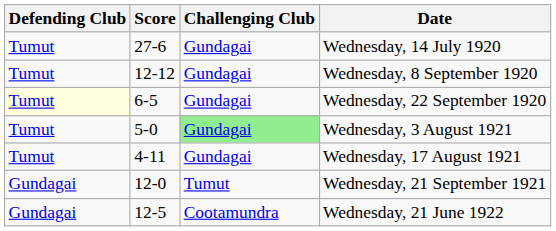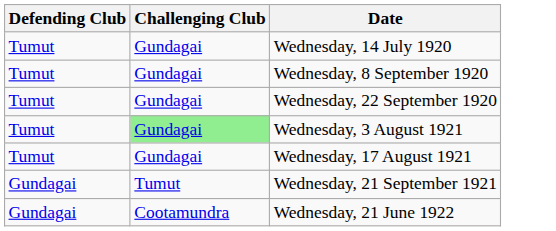- column: Score | 27-6 | 12-12 | 6-5 | 5-0 | 4-11 | 12-0 | 12-5
Wednesday, 22 September 1920 | Defending Club: lightyellow background -> no background
